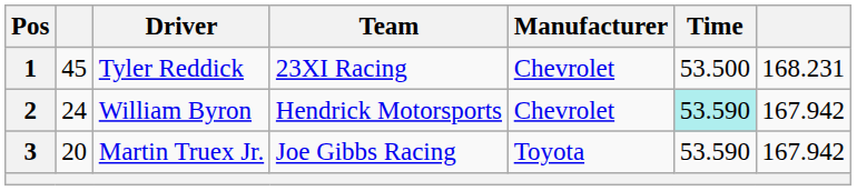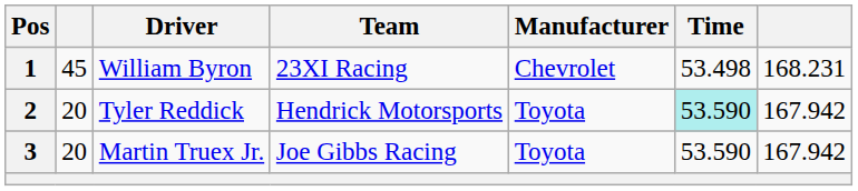1 | Driver: Tyler Reddick -> William Byron
1 | Time: 53.500 -> 53.498
2 | column 2: 24 -> 20
2 | Driver: William Byron -> Tyler Reddick
2 | Manufacturer: Chevrolet -> Toyota
